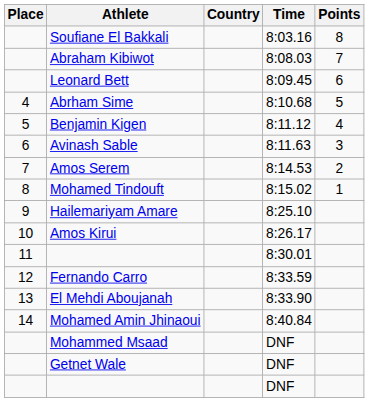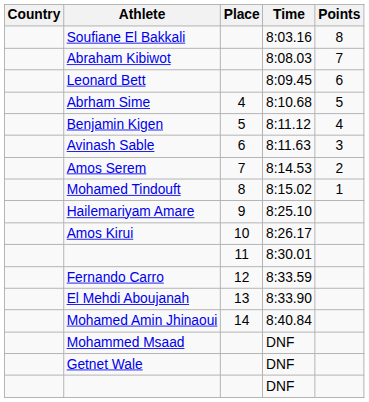columns swapped: Place <-> Country
